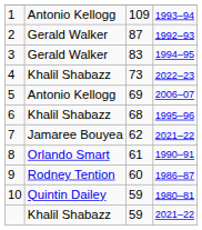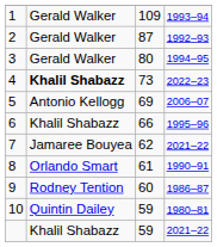1 | column 2: Antonio Kellogg -> Gerald Walker
3 | column 3: 83 -> 80
4 | column 2: normal -> bold
6 | column 3: 68 -> 66
